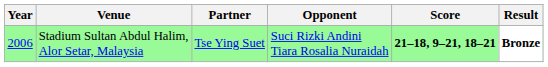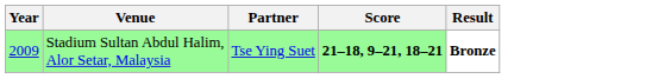- column: Opponent | Suci Rizki Andini Tiara Rosalia Nuraidah
Stadium Sultan Abdul Halim, Alor Setar, Malaysia | Year: 2006 -> 2009
